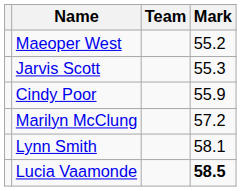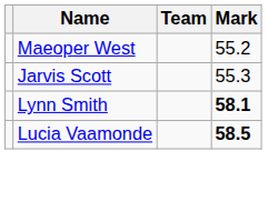- row: Cindy Poor | 55.9
- row: Marilyn McClung | 57.2
Lynn Smith | Mark: normal -> bold
